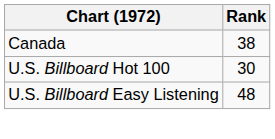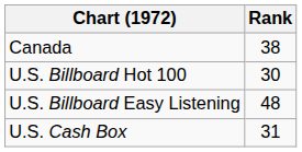+ row: U.S. Cash Box | 31
